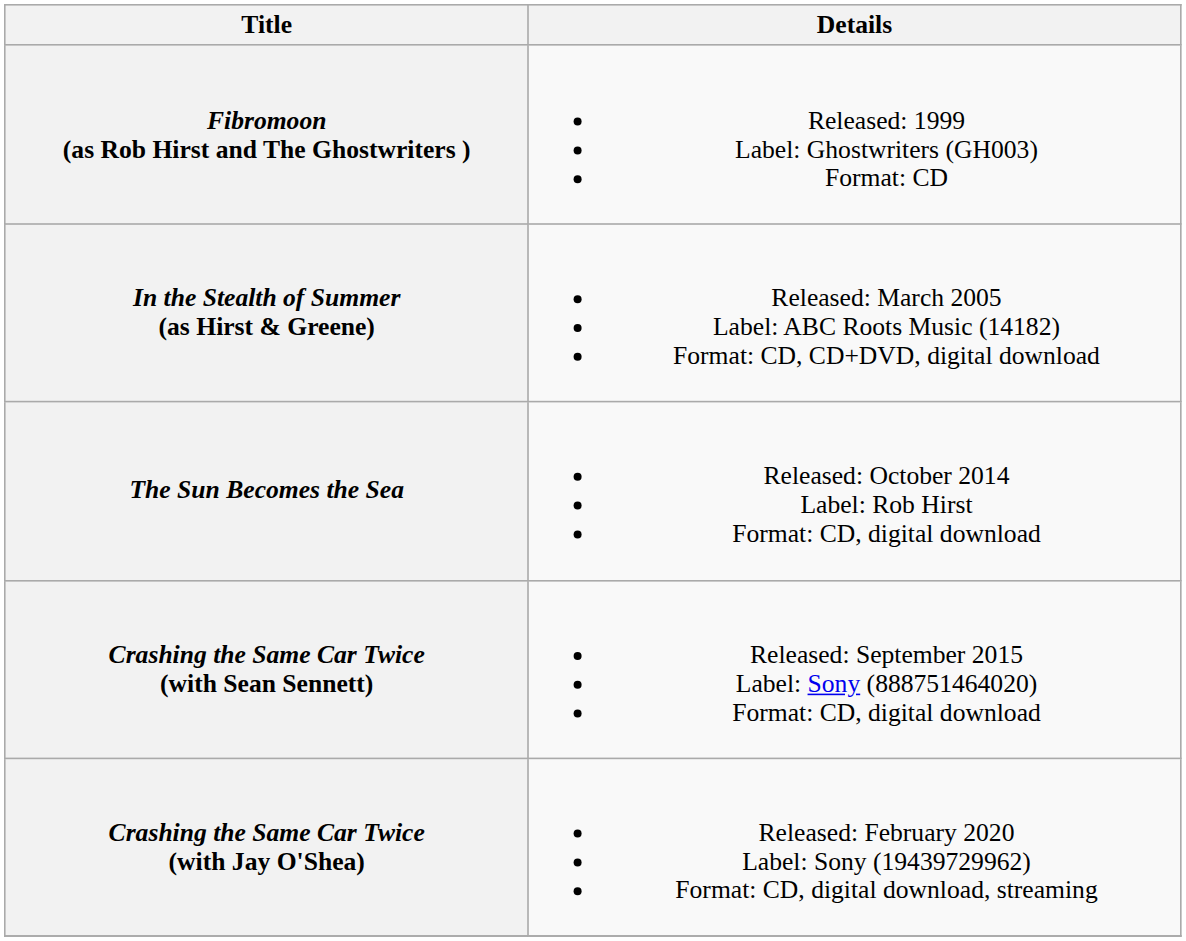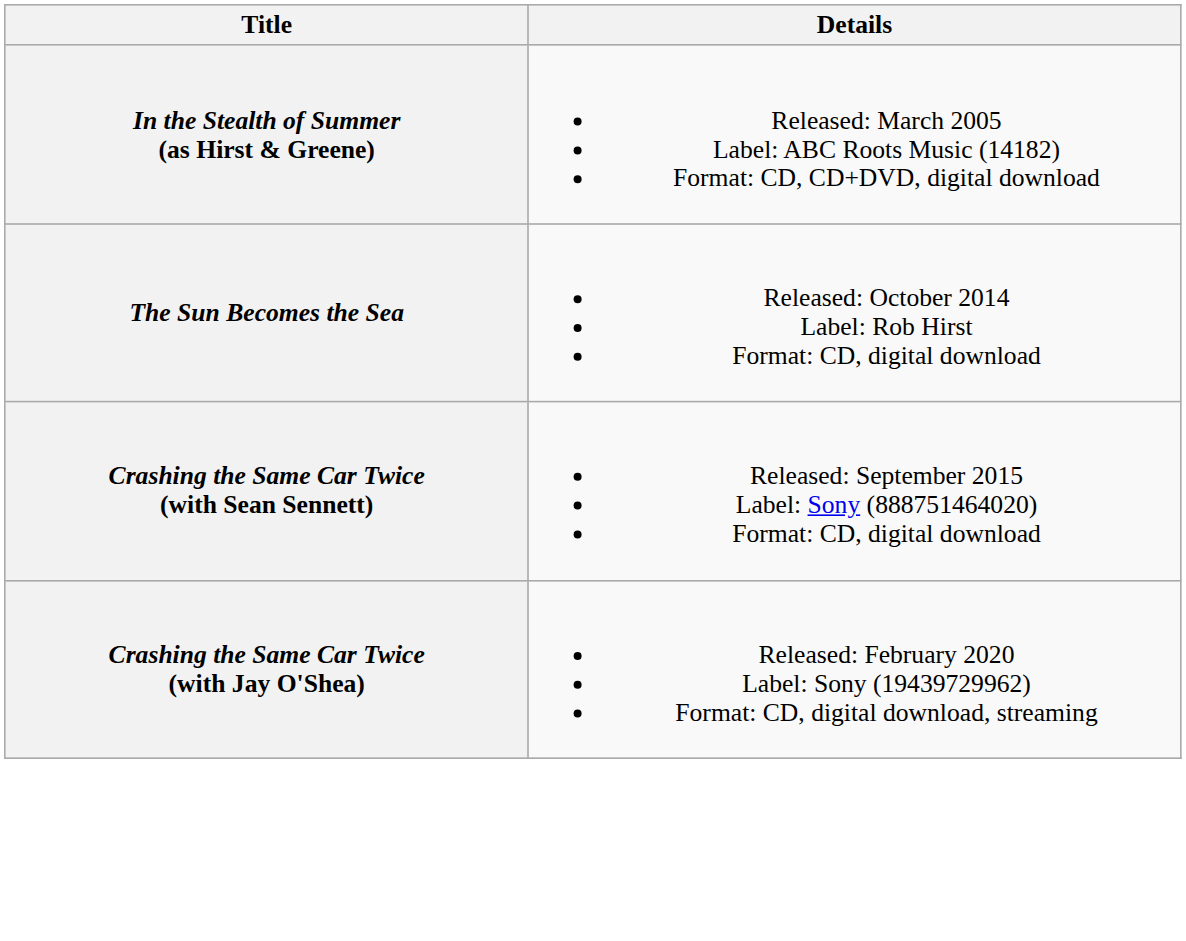- row: Fibromoon (as Rob Hirst and The Ghostwriters ) | Released: 1999 Label: Ghostwriters (GH003) Format: CD
